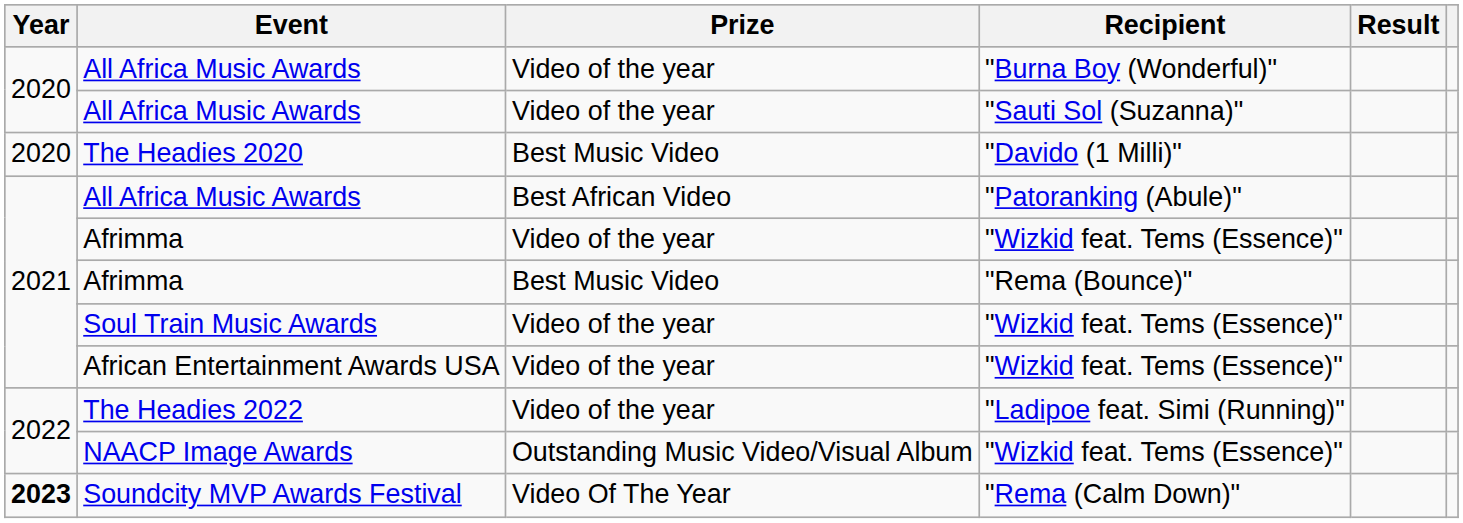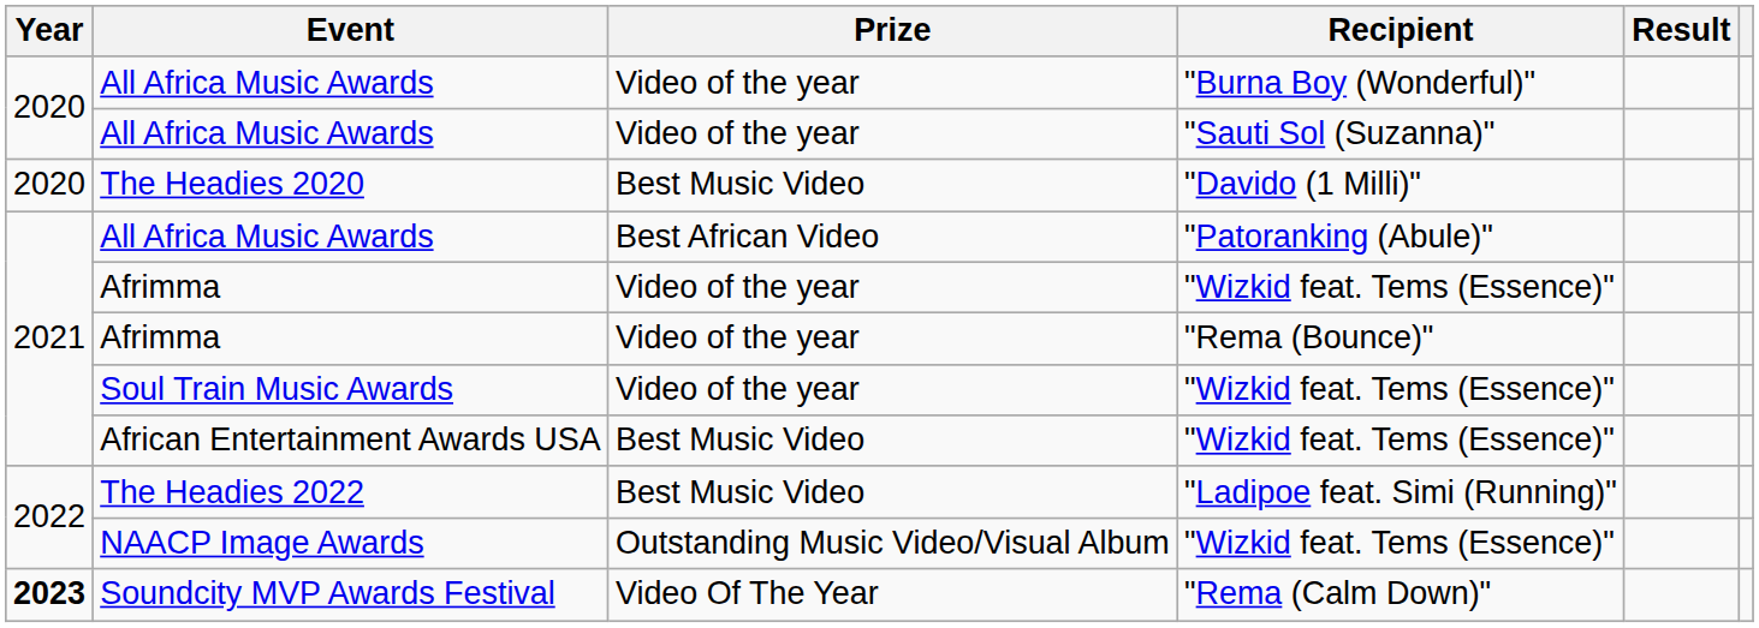Afrimma / "Rema (Bounce)" | Prize: Best Music Video -> Video of the year
African Entertainment Awards USA | Prize: Video of the year -> Best Music Video
The Headies 2022 | Prize: Video of the year -> Best Music Video
